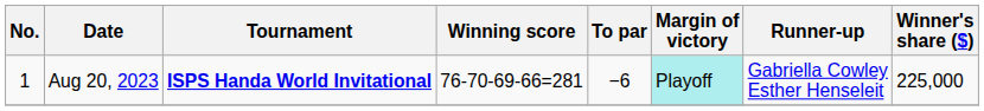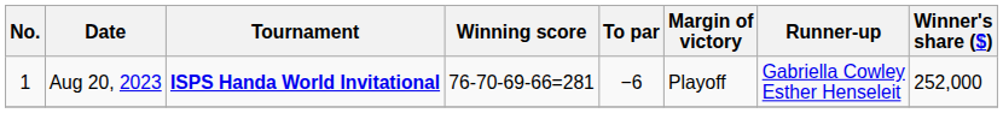Aug 20, 2023 | Margin of victory: paleturquoise background -> no background
Aug 20, 2023 | Winner's share ($): 225,000 -> 252,000
